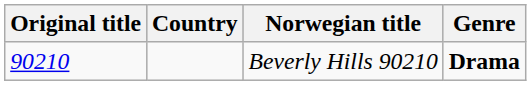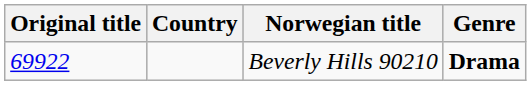Beverly Hills 90210 | Original title: 90210 -> 69922
